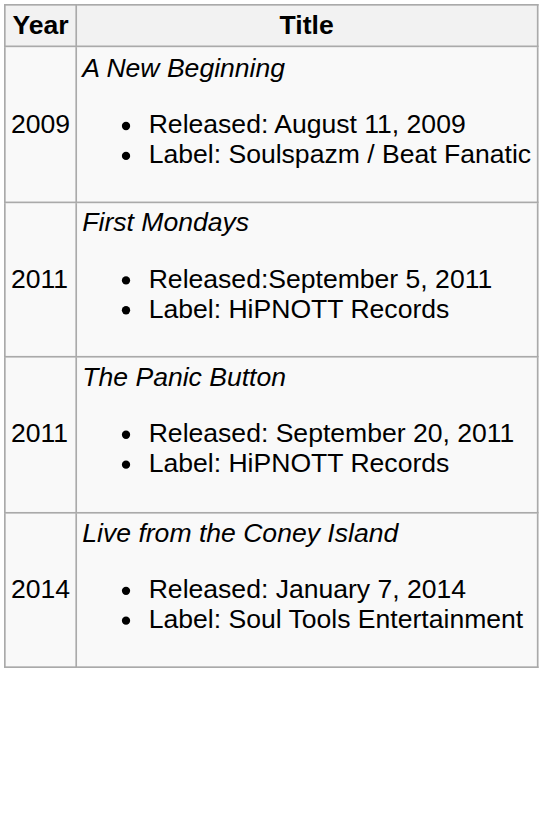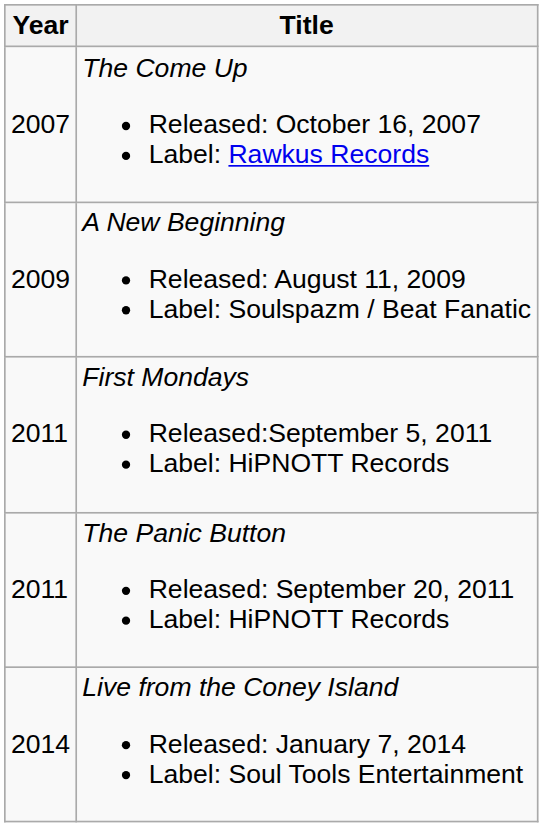+ row: 2007 | The Come Up Released: October 16, 2007 Label: Rawkus Records
